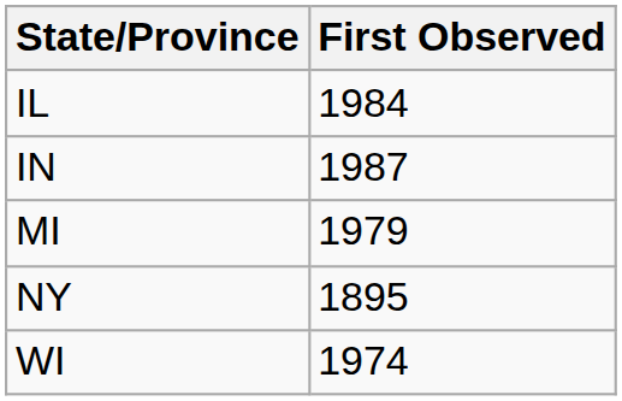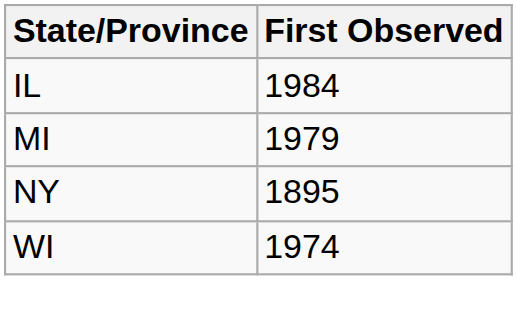- row: IN | 1987
